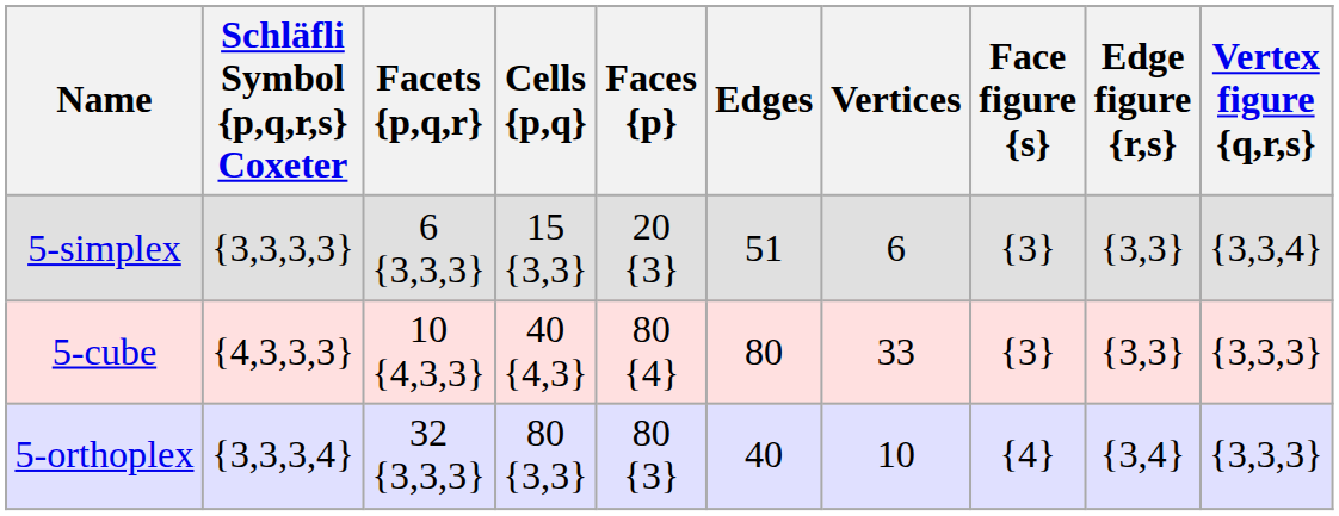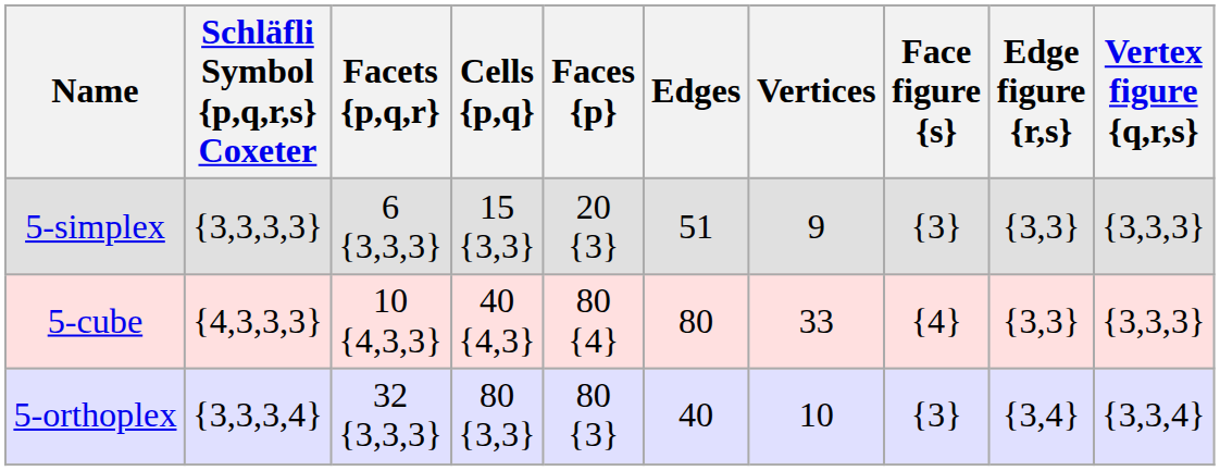5-simplex | Vertices: 6 -> 9
5-simplex | Vertex figure {q,r,s}: {3,3,4} -> {3,3,3}
5-cube | Face figure {s}: {3} -> {4}
5-orthoplex | Face figure {s}: {4} -> {3}
5-orthoplex | Vertex figure {q,r,s}: {3,3,3} -> {3,3,4}
